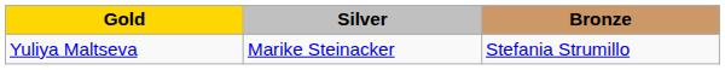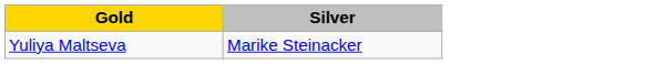- column: Bronze | Stefania Strumillo
